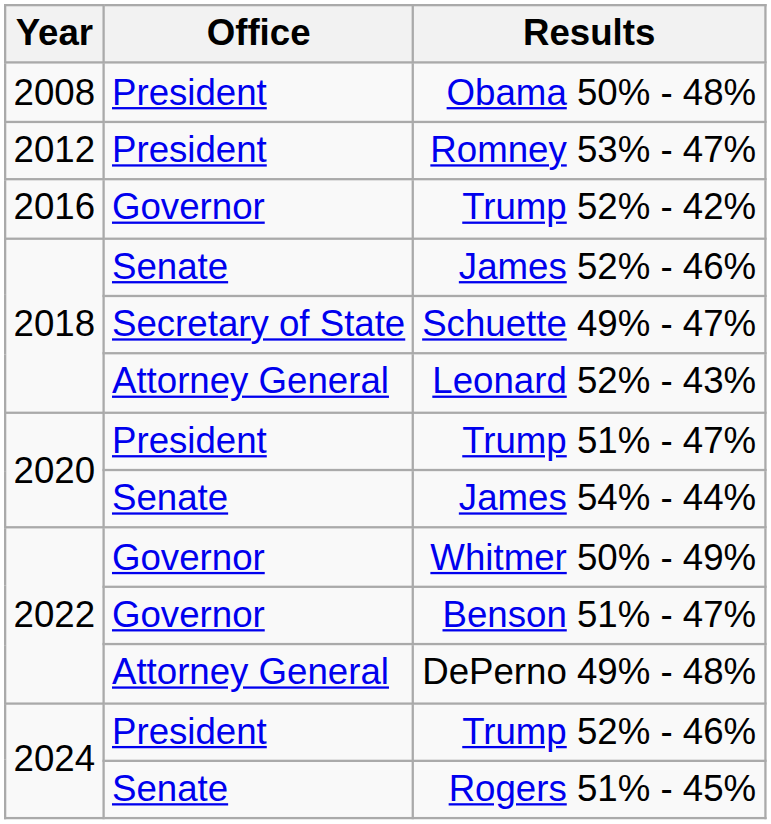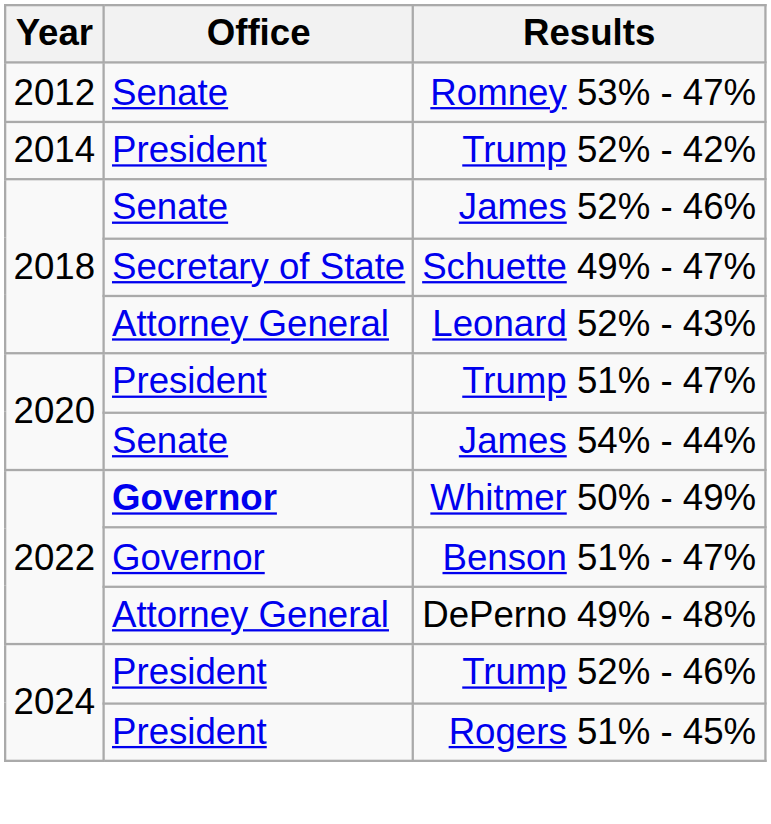- row: 2008 | President | Obama 50% - 48%
Romney 53% - 47% | Office: President -> Senate
Trump 52% - 42% | Year: 2016 -> 2014
Trump 52% - 42% | Office: Governor -> President
Whitmer 50% - 49% | Office: normal -> bold
Rogers 51% - 45% | Office: Senate -> President
